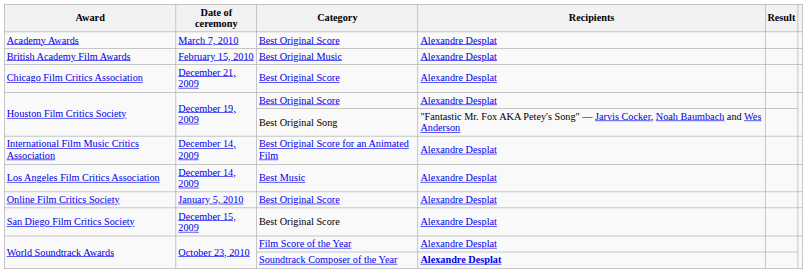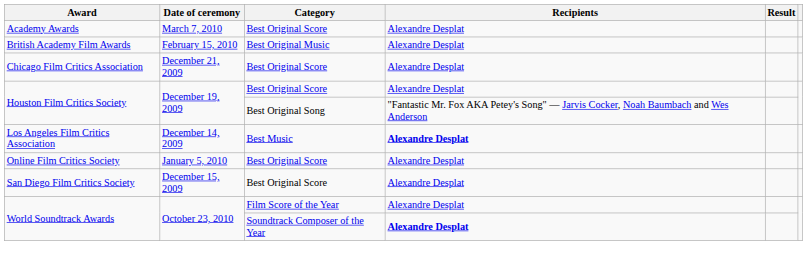- row: International Film Music Critics Association | December 14, 2009 | Best Original Score for an Animated Film | Alexandre Desplat
Los Angeles Film Critics Association | Recipients: normal -> bold
